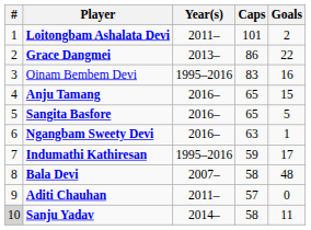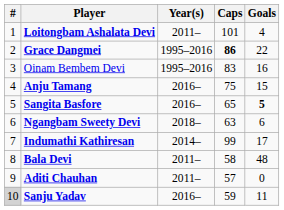Loitongbam Ashalata Devi | Goals: 2 -> 4
Grace Dangmei | Year(s): 2013– -> 1995–2016
Grace Dangmei | Caps: normal -> bold
Anju Tamang | Caps: 65 -> 75
Sangita Basfore | Goals: normal -> bold
Ngangbam Sweety Devi | Year(s): 2016– -> 2018–
Ngangbam Sweety Devi | Goals: 1 -> 6
Indumathi Kathiresan | Year(s): 1995–2016 -> 2014–
Indumathi Kathiresan | Caps: 59 -> 99
Bala Devi | Year(s): 2007– -> 2011–
Sanju Yadav | Year(s): 2014– -> 2016–
Sanju Yadav | Caps: 58 -> 59
